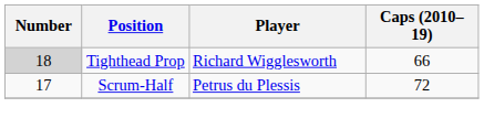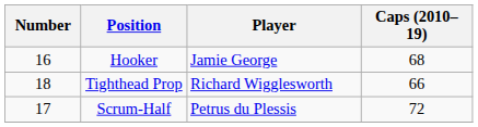+ row: 16 | Hooker | Jamie George | 68
Tighthead Prop | Number: lightgrey background -> no background
